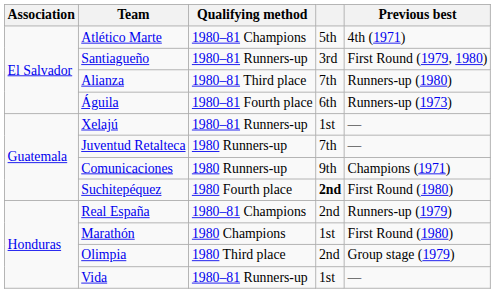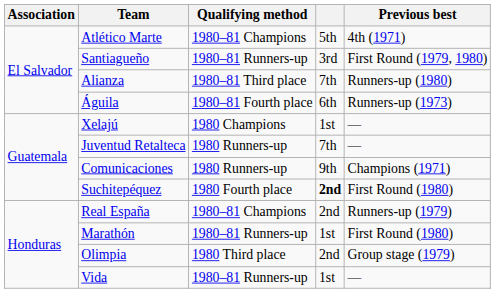Xelajú | Qualifying method: 1980–81 Runners-up -> 1980 Champions
Marathón | Qualifying method: 1980 Champions -> 1980–81 Runners-up
